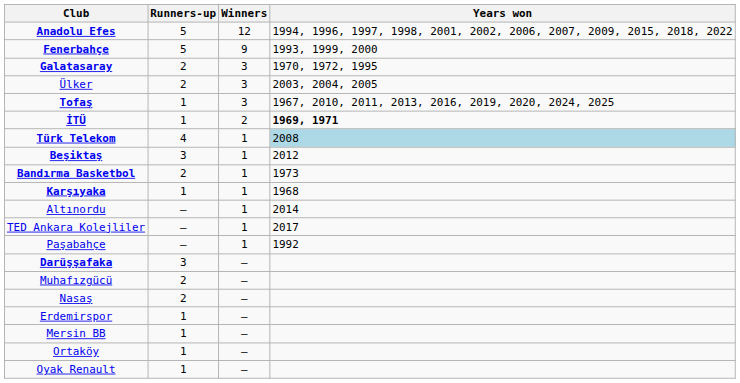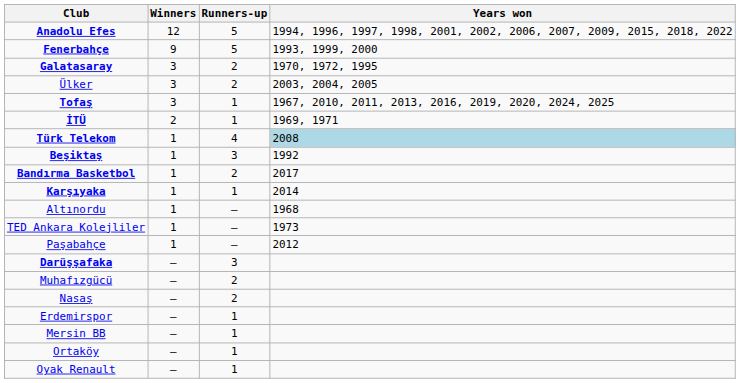columns swapped: Winners <-> Runners-up
İTÜ | Years won: bold -> normal
Beşiktaş | Years won: 2012 -> 1992
Bandırma Basketbol | Years won: 1973 -> 2017
Karşıyaka | Years won: 1968 -> 2014
Altınordu | Years won: 2014 -> 1968
TED Ankara Kolejliler | Years won: 2017 -> 1973
Paşabahçe | Years won: 1992 -> 2012
